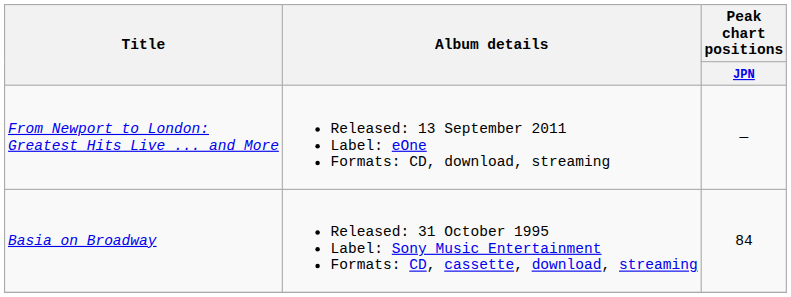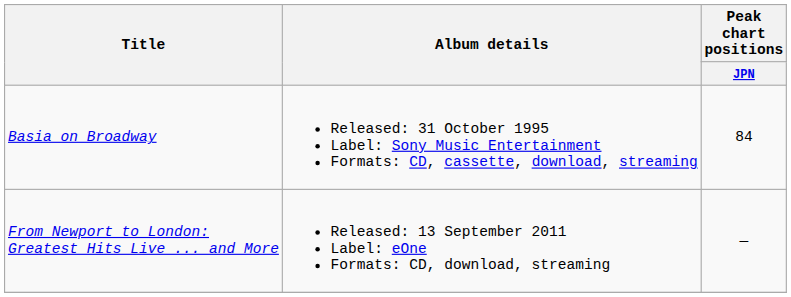rows swapped: Basia on Broadway <-> From Newport to London: Greatest Hits Live ... and More
